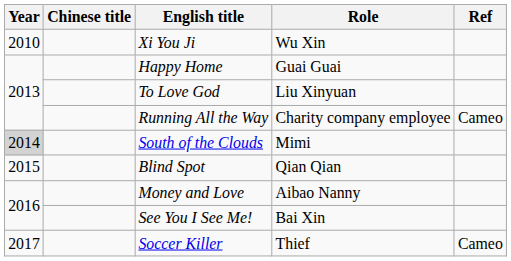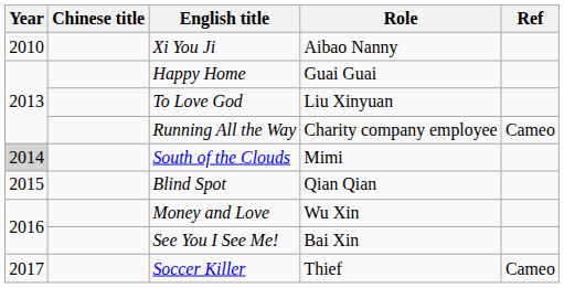Xi You Ji | Role: Wu Xin -> Aibao Nanny
Money and Love | Role: Aibao Nanny -> Wu Xin
